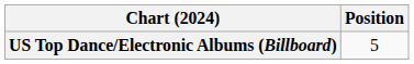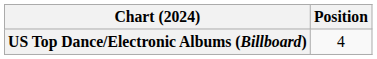US Top Dance/Electronic Albums (Billboard) | Position: 5 -> 4
